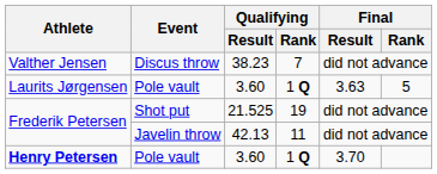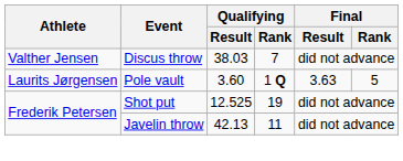Valther Jensen | Qualifying / Result: 38.23 -> 38.03
Frederik Petersen / Shot put | Qualifying / Result: 21.525 -> 12.525
- row: Henry Petersen | Pole vault | 3.60 | 1 Q | 3.70
